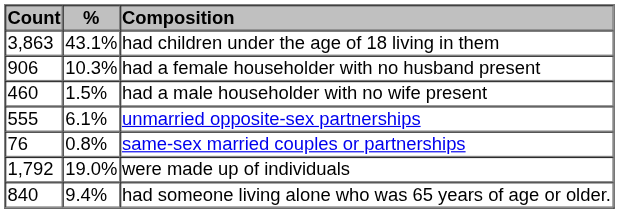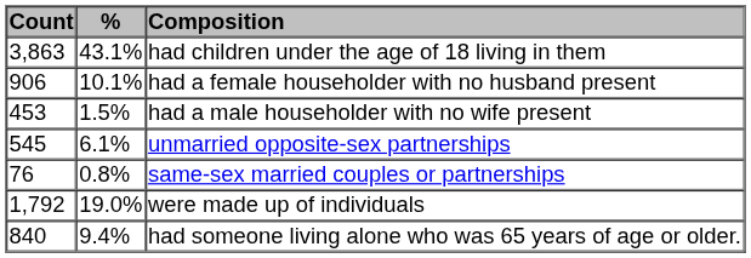had a female householder with no husband present | %: 10.3% -> 10.1%
had a male householder with no wife present | Count: 460 -> 453
unmarried opposite-sex partnerships | Count: 555 -> 545
